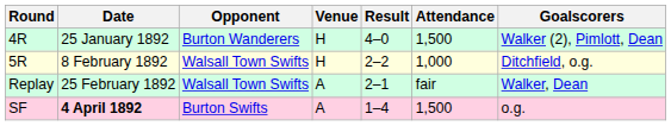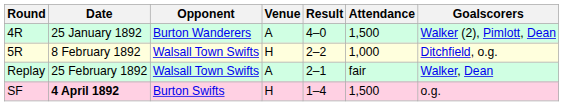4R | Venue: H -> A
SF | Venue: A -> H
